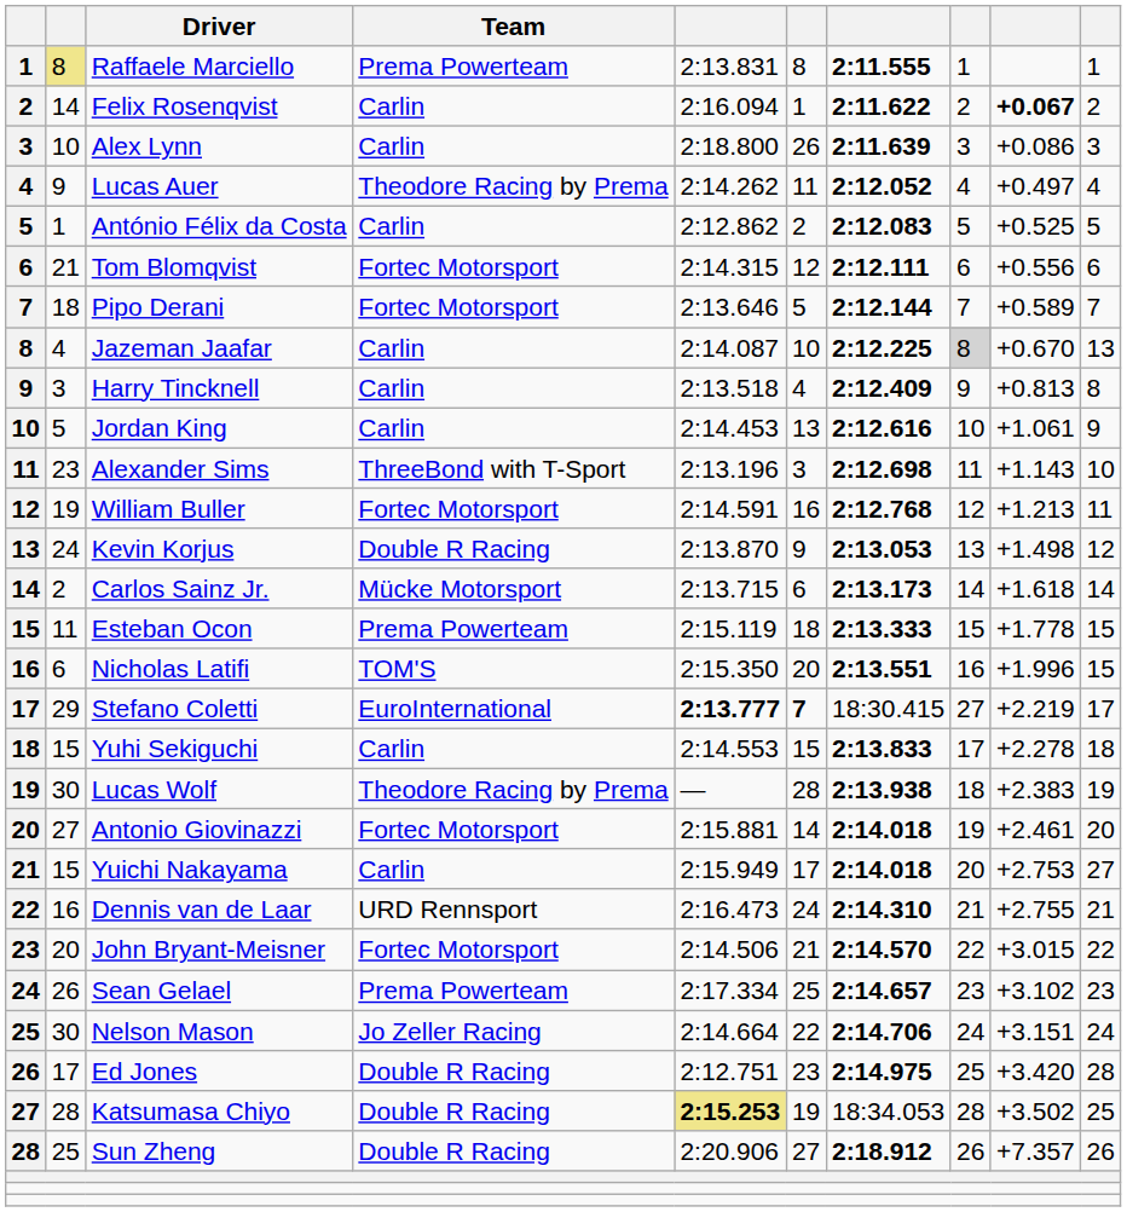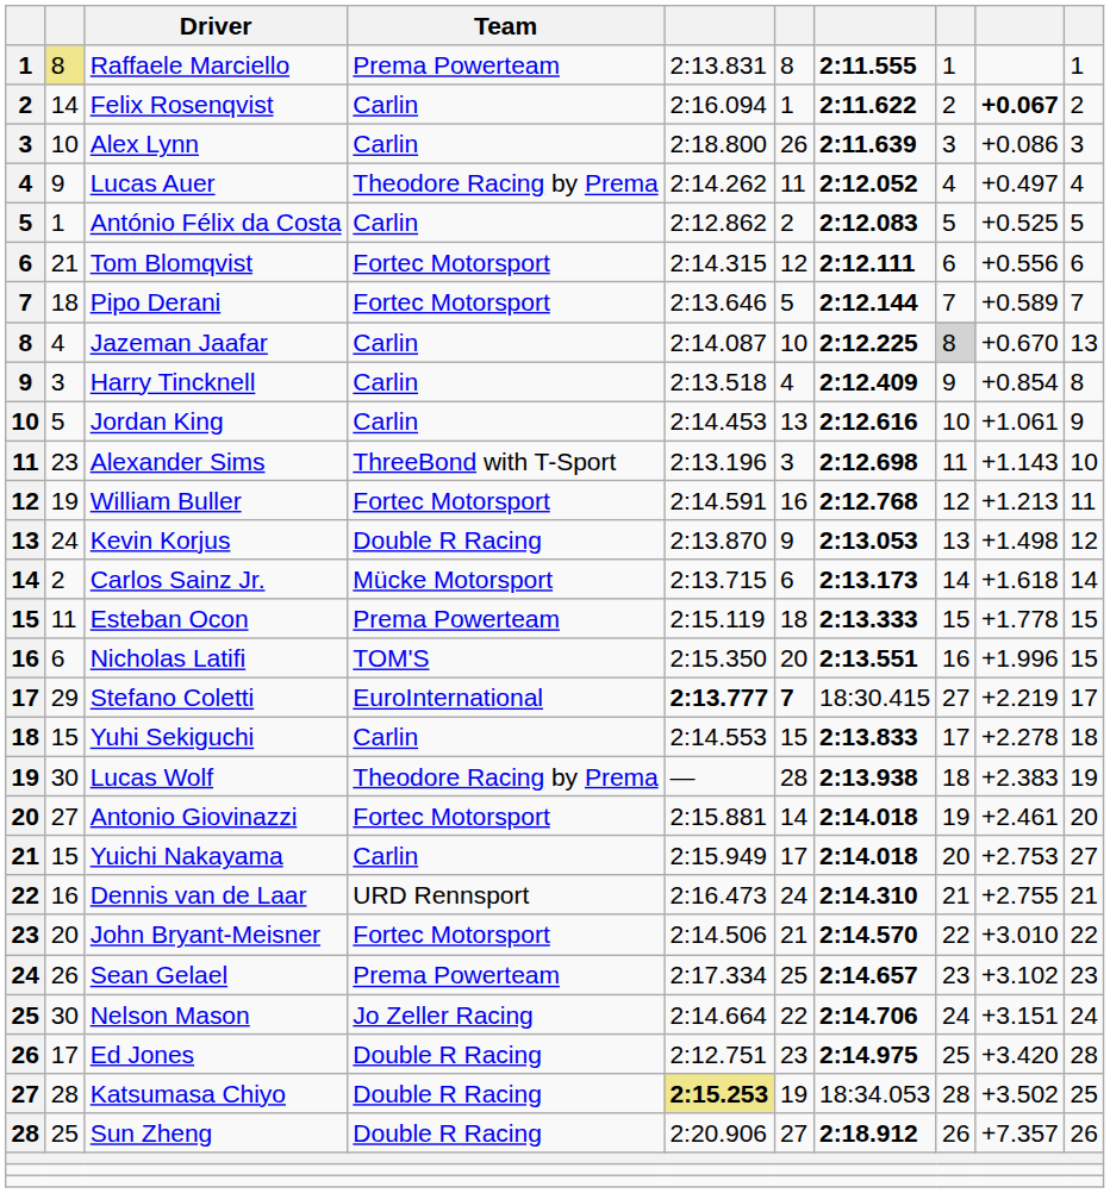Harry Tincknell | column 9: +0.813 -> +0.854
John Bryant-Meisner | column 9: +3.015 -> +3.010
